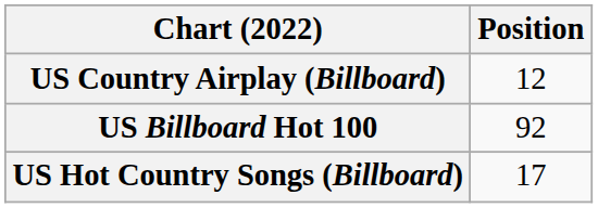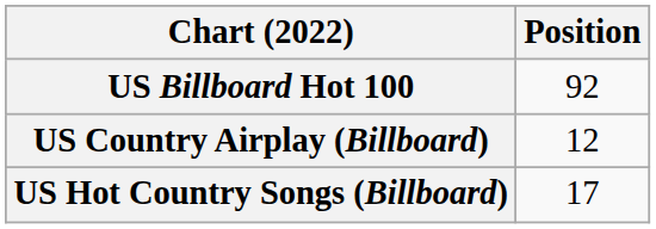rows swapped: US Billboard Hot 100 <-> US Country Airplay (Billboard)
